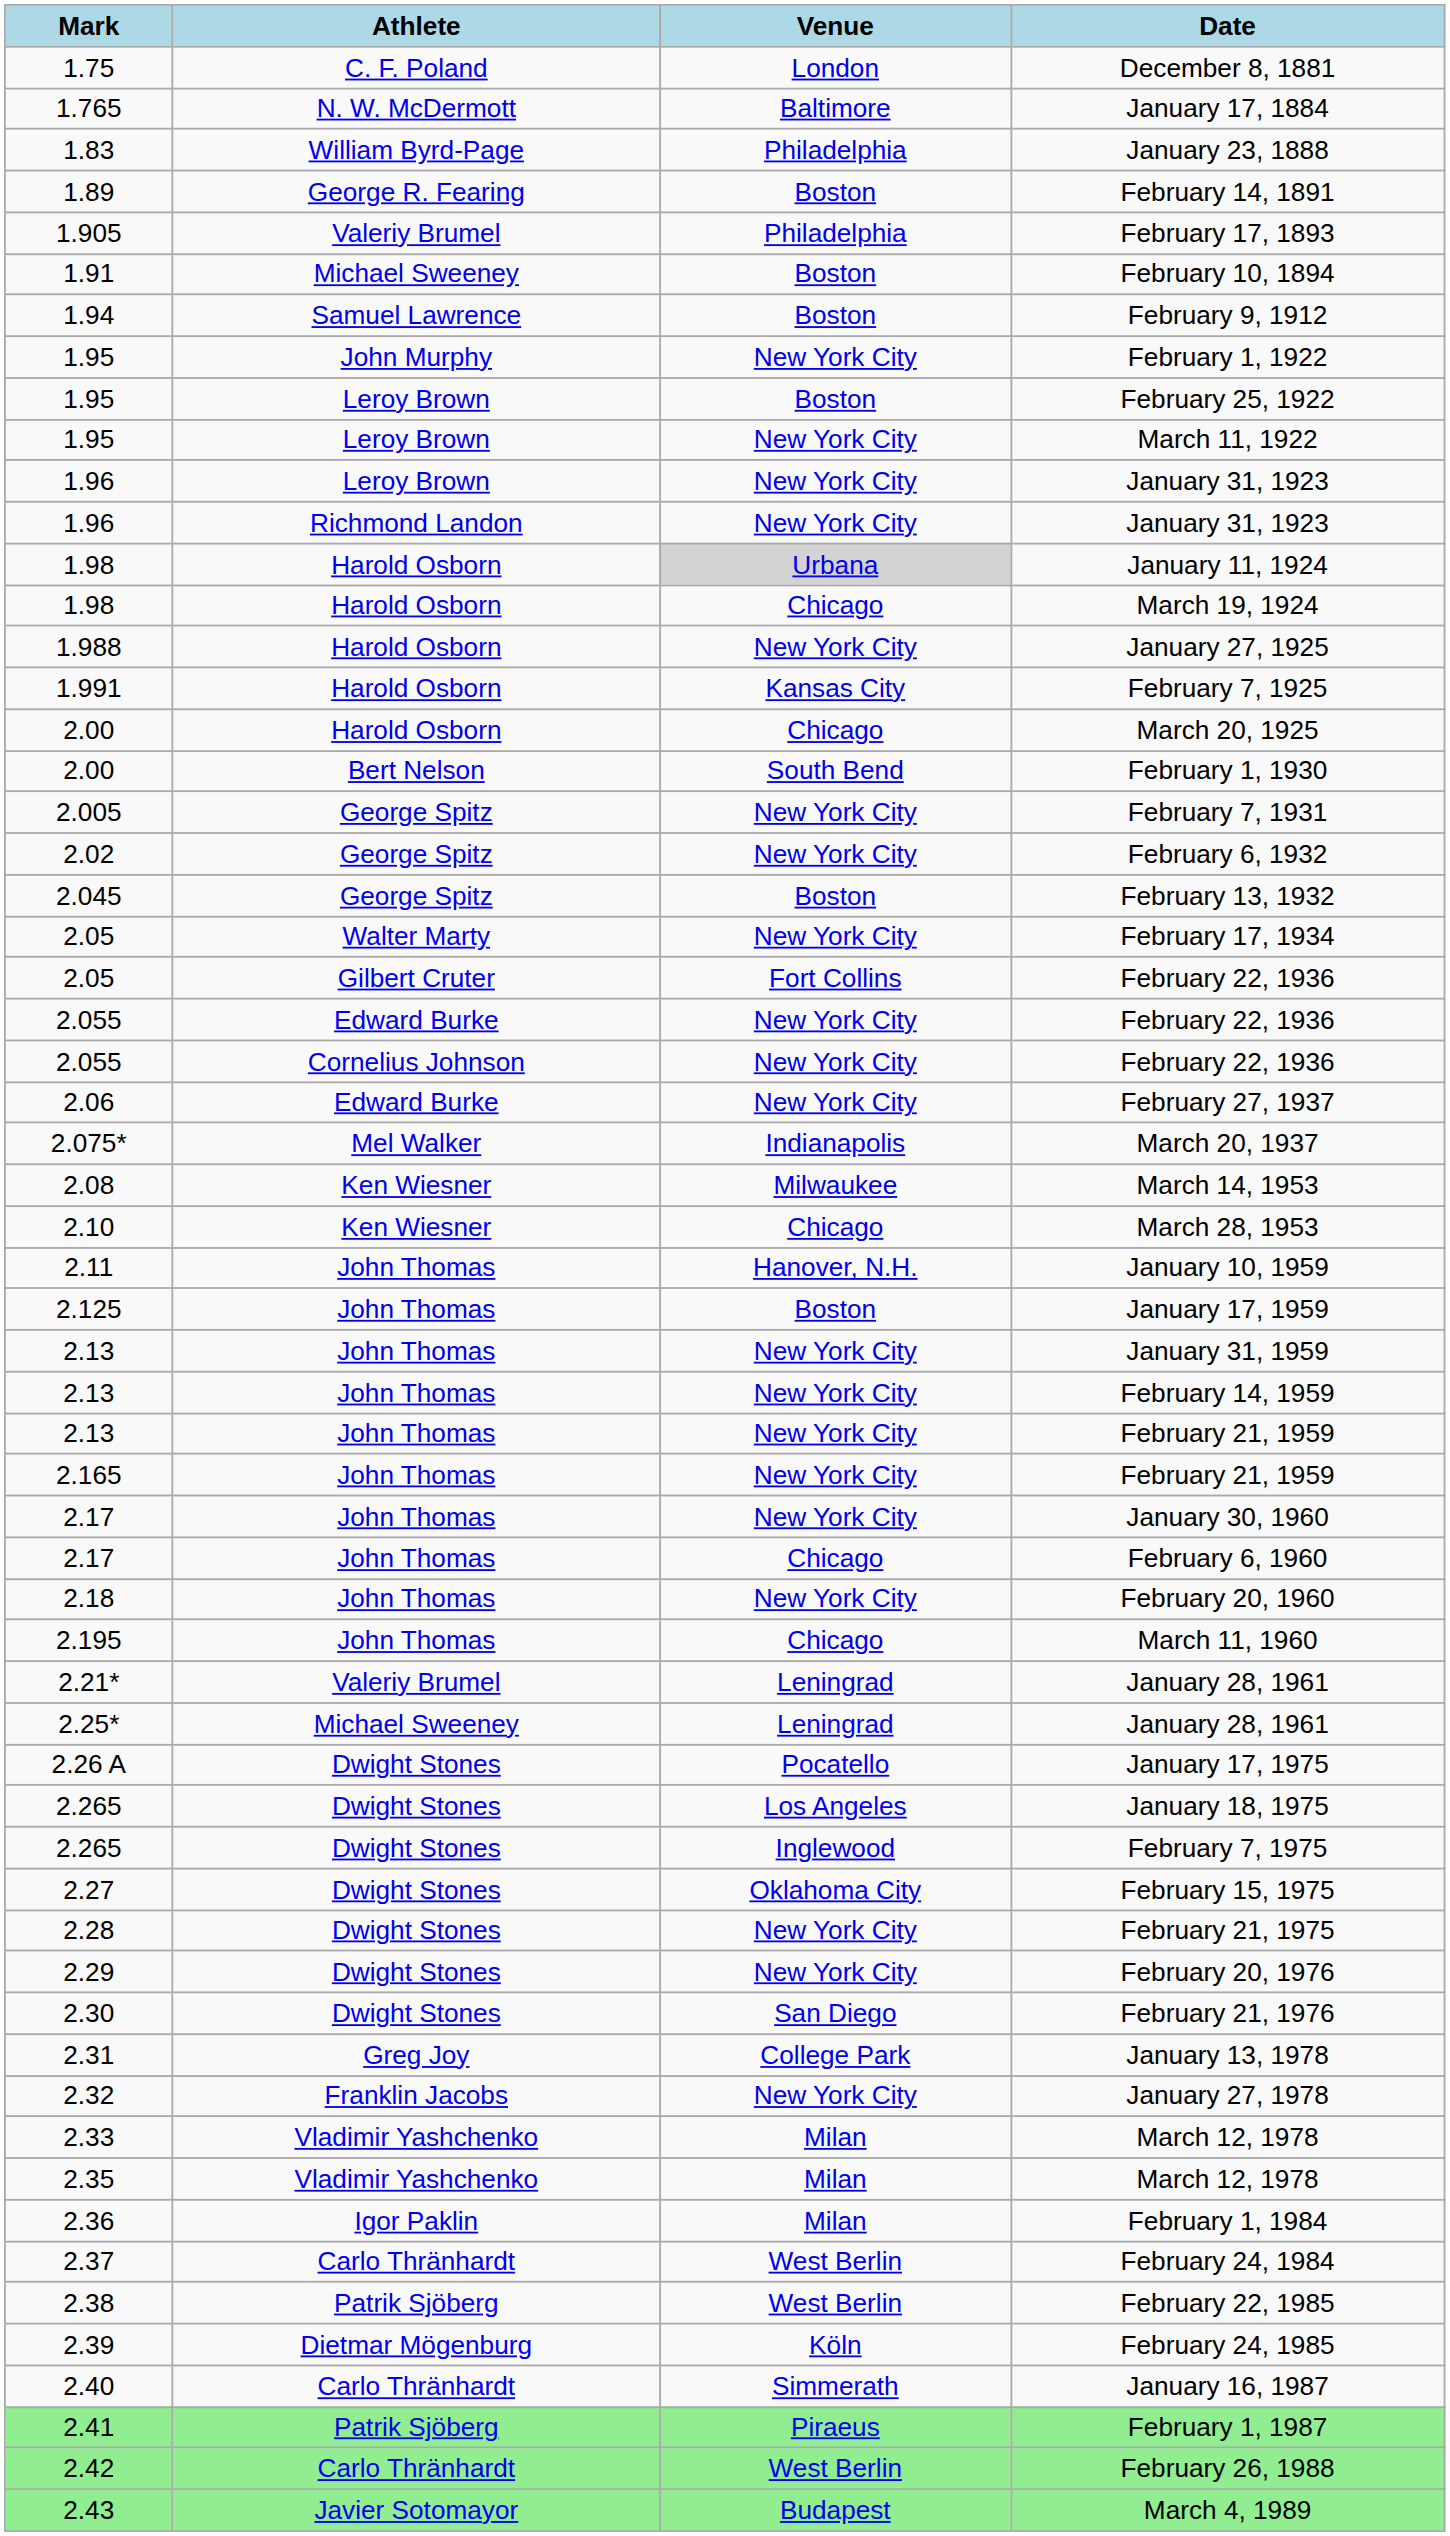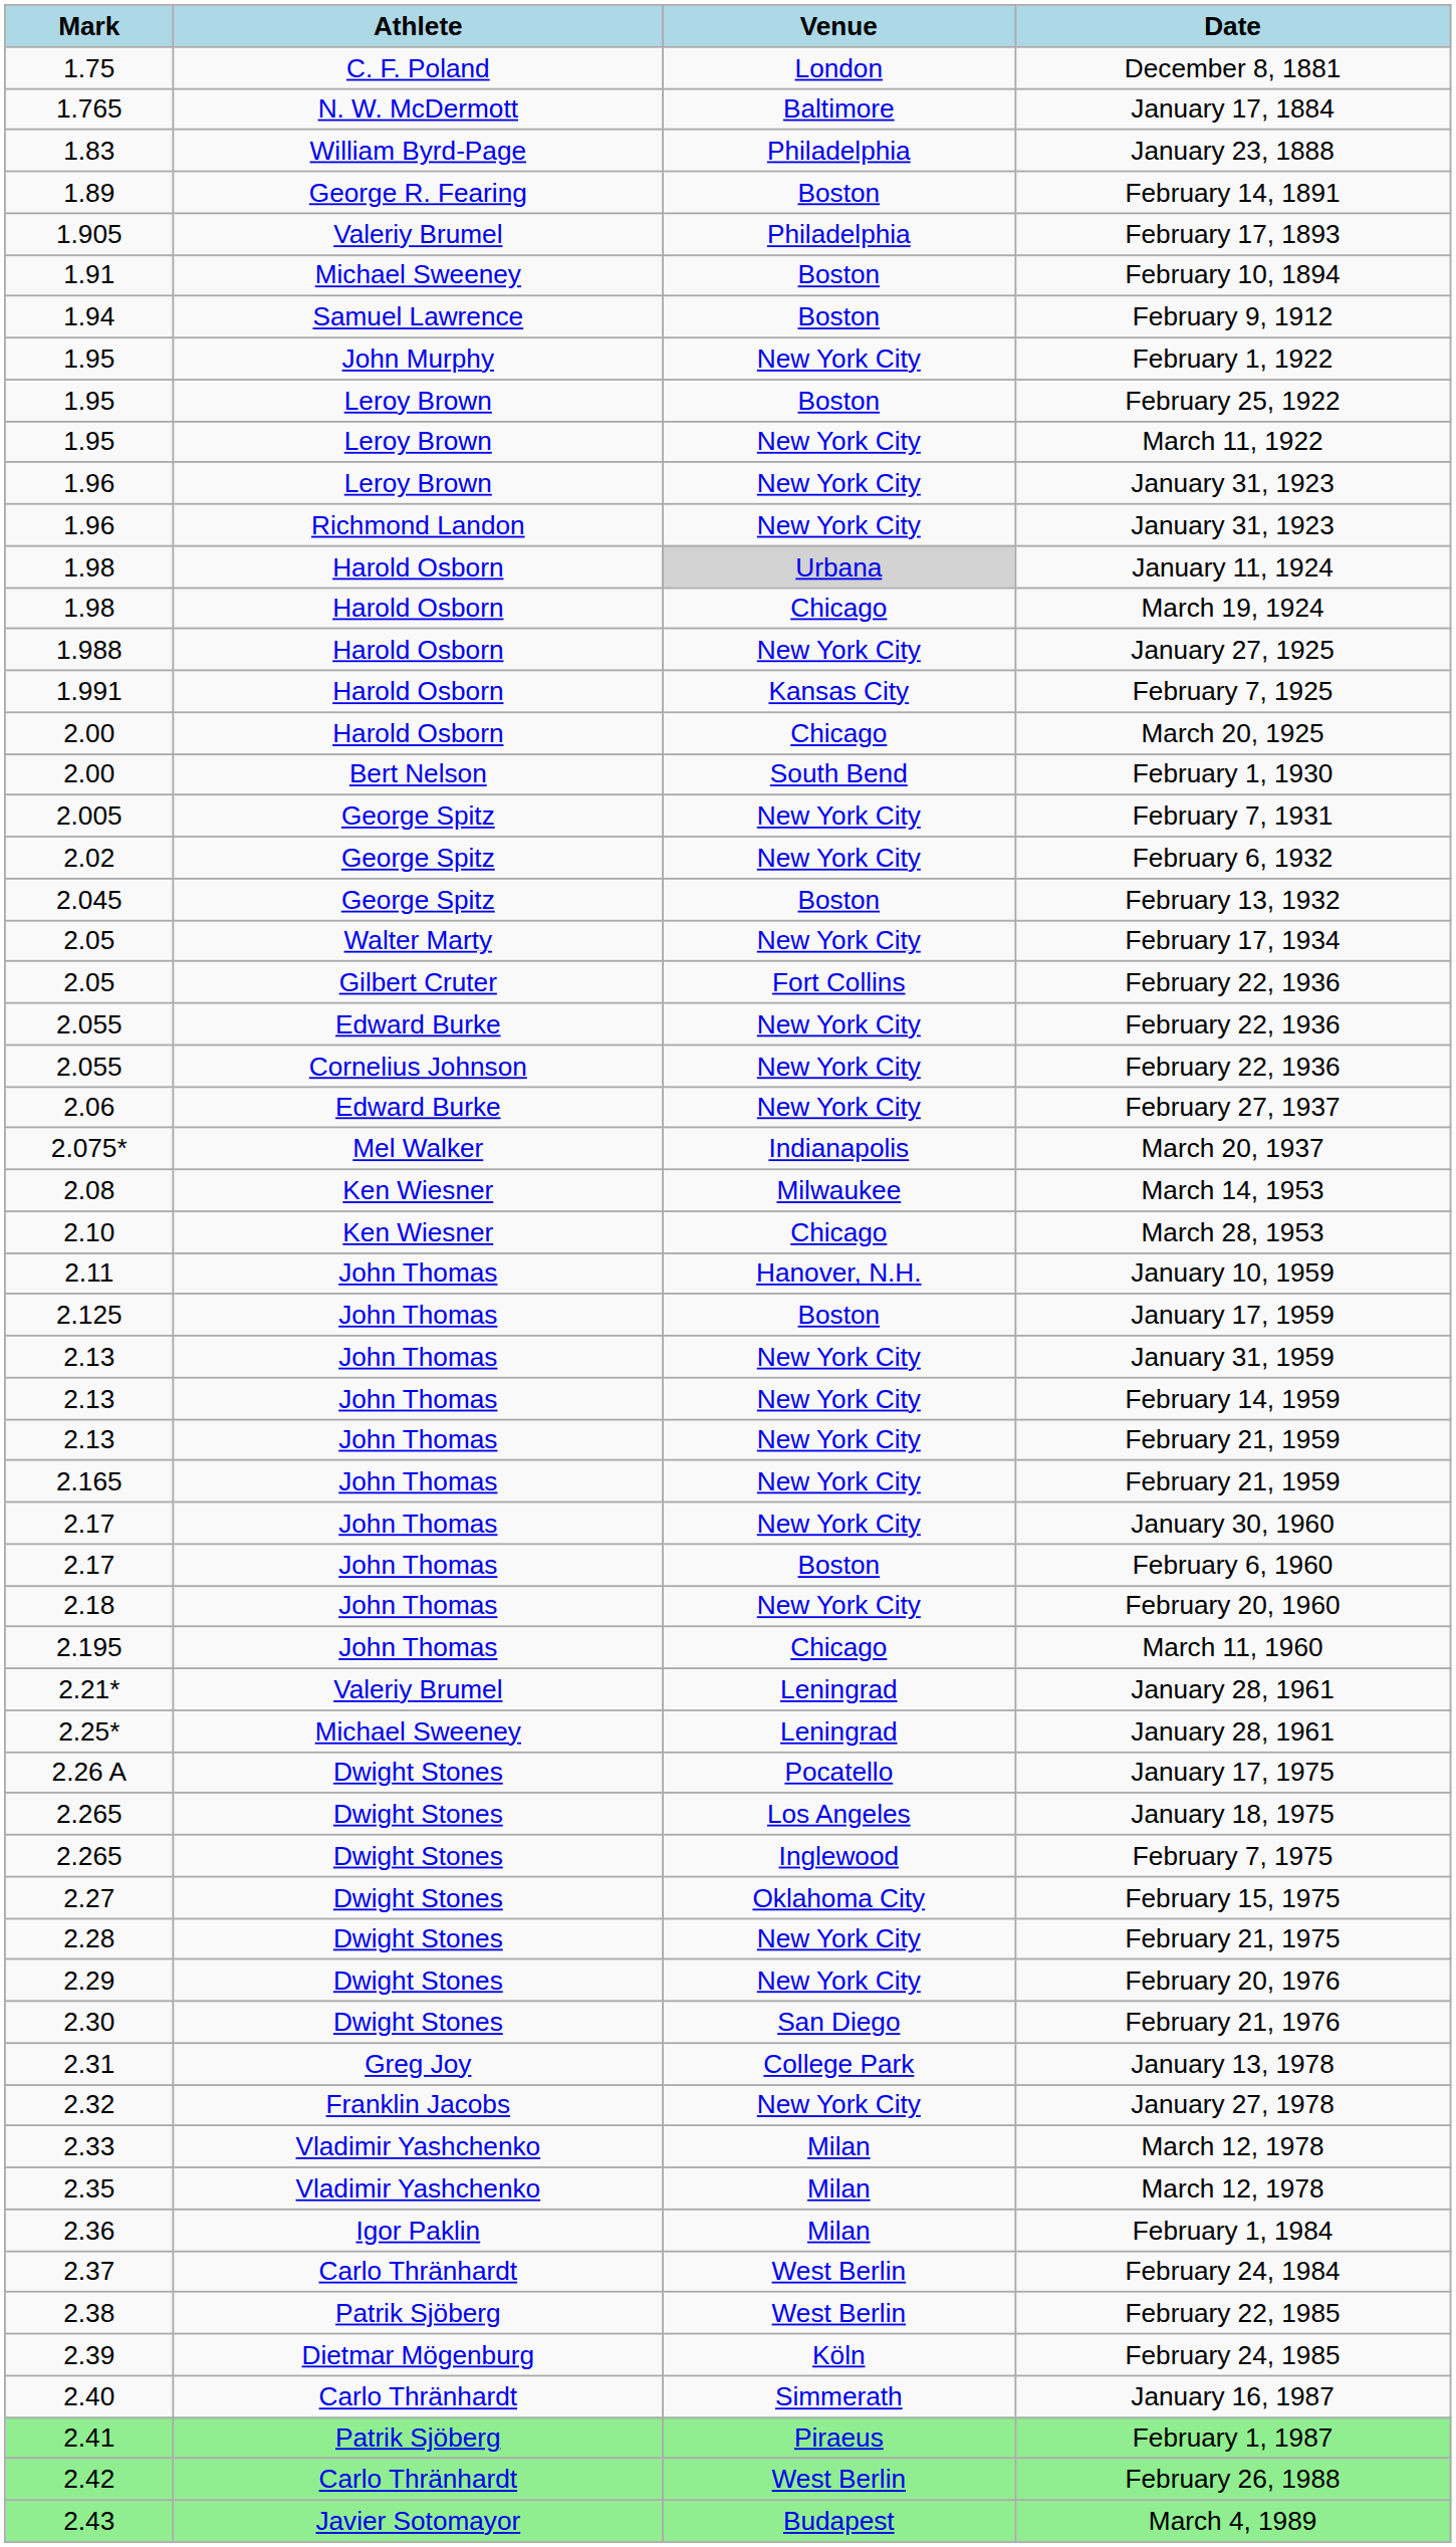February 6, 1960 | Venue: Chicago -> Boston
